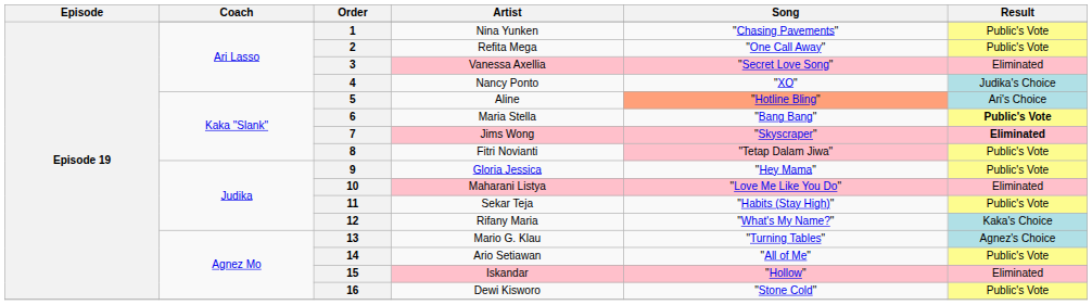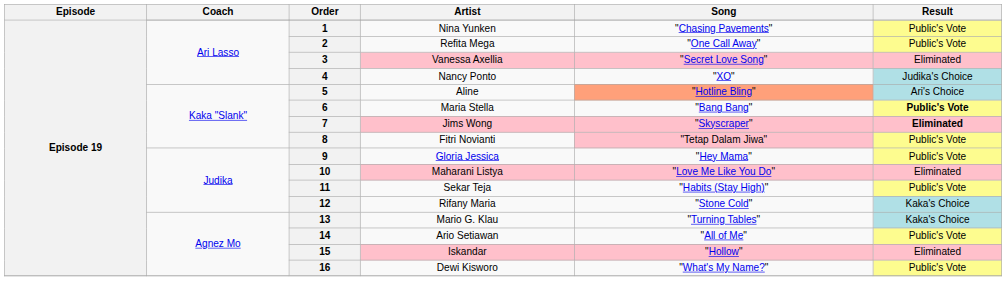12 | Song: "What's My Name?" -> "Stone Cold"
13 | Result: Agnez's Choice -> Kaka's Choice
16 | Song: "Stone Cold" -> "What's My Name?"
